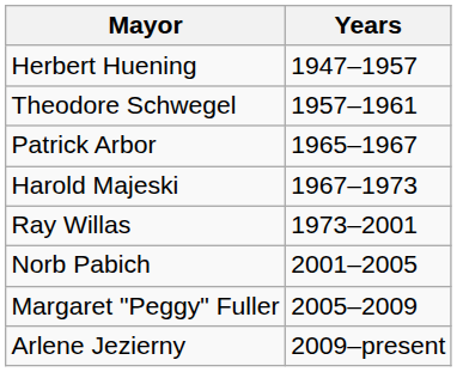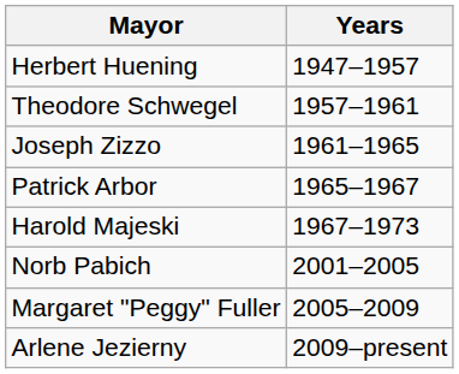+ row: Joseph Zizzo | 1961–1965
- row: Ray Willas | 1973–2001
